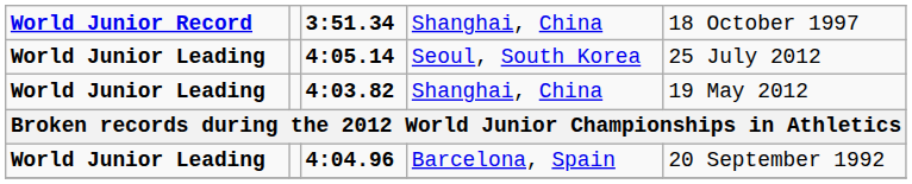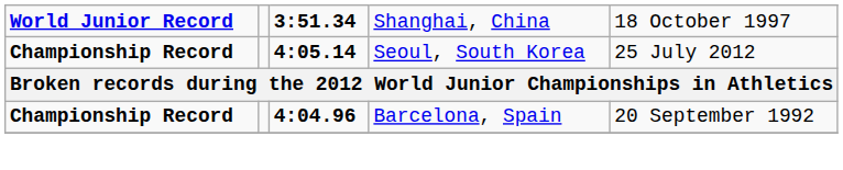Seoul, South Korea | column 1: World Junior Leading -> Championship Record
- row: World Junior Leading | 4:03.82 | Shanghai, China | 19 May 2012
Barcelona, Spain | column 1: World Junior Leading -> Championship Record
